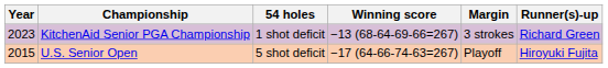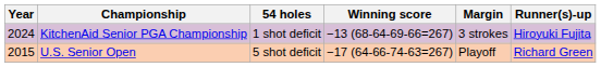KitchenAid Senior PGA Championship | Year: 2023 -> 2024
KitchenAid Senior PGA Championship | Runner(s)-up: Richard Green -> Hiroyuki Fujita
U.S. Senior Open | Runner(s)-up: Hiroyuki Fujita -> Richard Green
